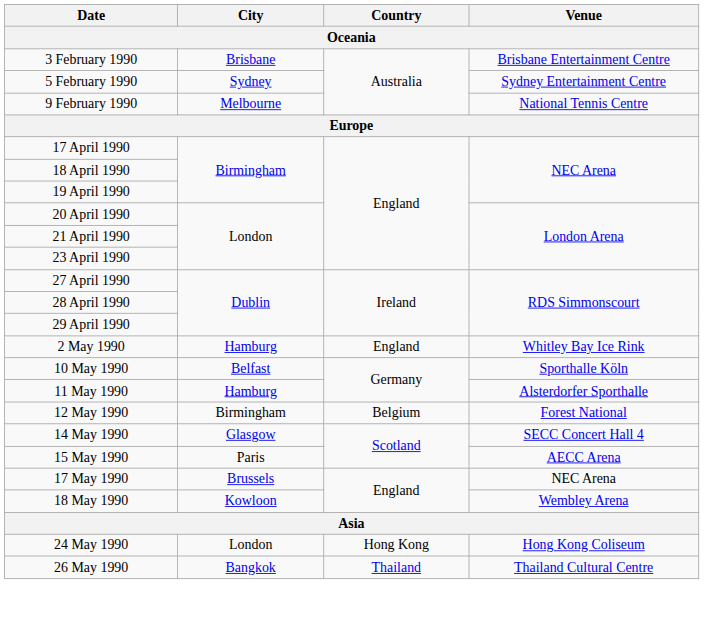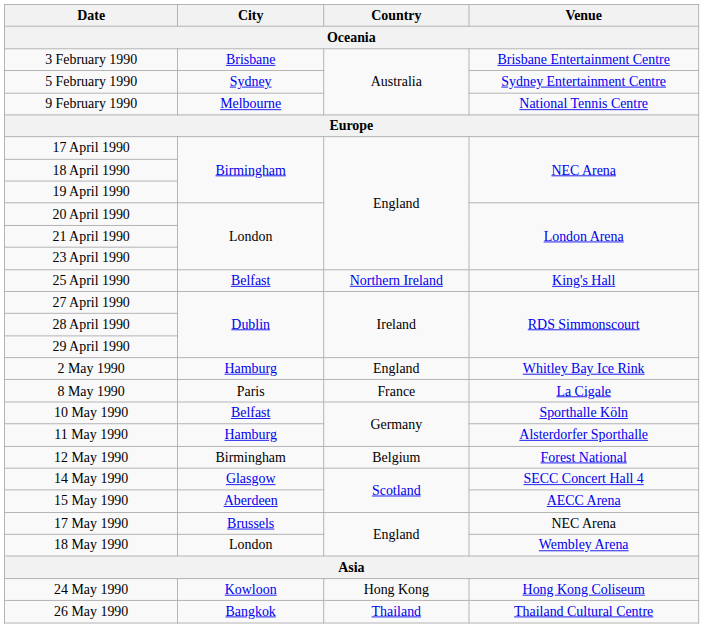+ row: 25 April 1990 | Belfast | Northern Ireland | King's Hall
+ row: 8 May 1990 | Paris | France | La Cigale
15 May 1990 | City: Paris -> Aberdeen
18 May 1990 | City: Kowloon -> London
24 May 1990 | City: London -> Kowloon
